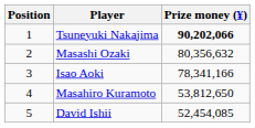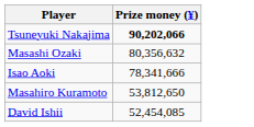- column: Position | 1 | 2 | 3 | 4 | 5
Isao Aoki | Prize money (¥): 78,341,166 -> 78,341,666
